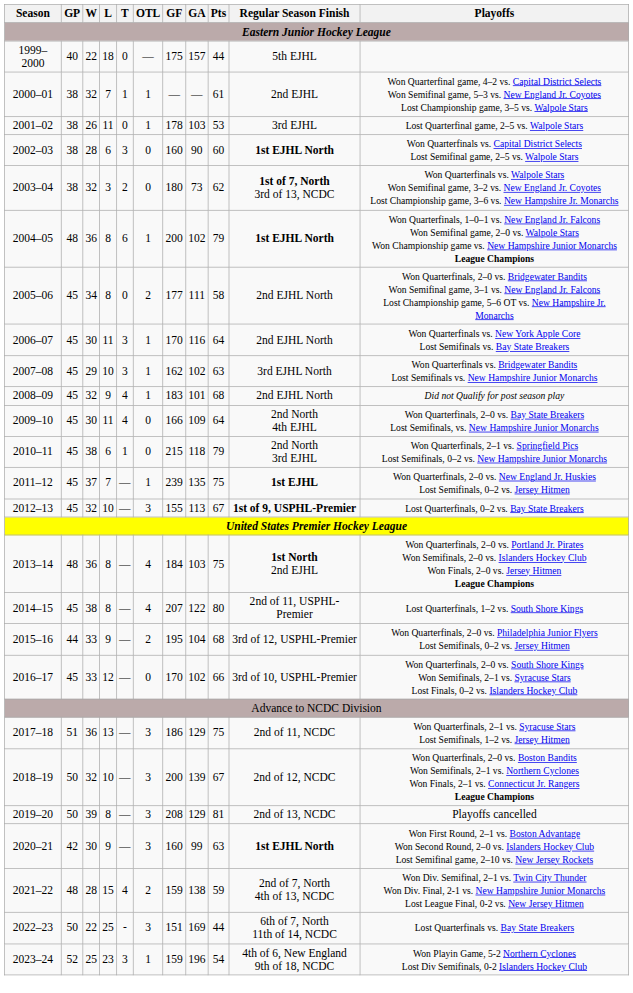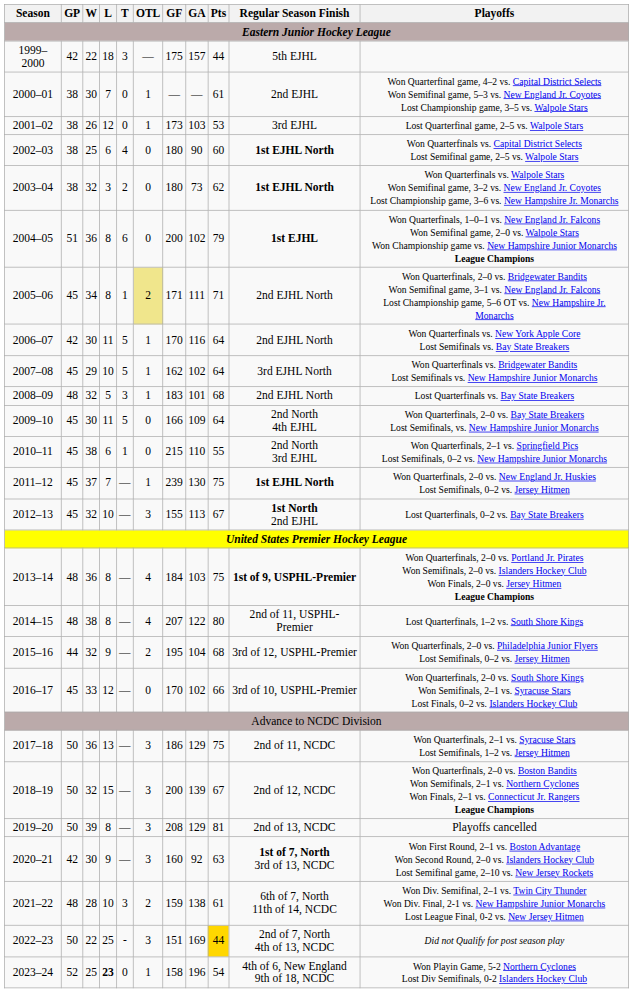1999–2000 | GP: 40 -> 42
1999–2000 | T: 0 -> 3
2000–01 | W: 32 -> 30
2000–01 | T: 1 -> 0
2001–02 | L: 11 -> 12
2001–02 | GF: 178 -> 173
2002–03 | W: 28 -> 25
2002–03 | T: 3 -> 4
2002–03 | GF: 160 -> 180
2003–04 | Regular Season Finish: 1st of 7, North 3rd of 13, NCDC -> 1st EJHL North
2004–05 | GP: 48 -> 51
2004–05 | OTL: 1 -> 0
2004–05 | Regular Season Finish: 1st EJHL North -> 1st EJHL
2005–06 | T: 0 -> 1
2005–06 | OTL: no background -> khaki background
2005–06 | GF: 177 -> 171
2005–06 | Pts: 58 -> 71
2006–07 | GP: 45 -> 42
2006–07 | T: 3 -> 5
2007–08 | T: 3 -> 5
2007–08 | Pts: 63 -> 64
2008–09 | GP: 45 -> 48
2008–09 | L: 9 -> 5
2008–09 | T: 4 -> 3
2008–09 | Playoffs: Did not Qualify for post season play -> Lost Quarterfinals vs. Bay State Breakers
2009–10 | T: 4 -> 5
2010–11 | GA: 118 -> 110
2010–11 | Pts: 79 -> 55
2011–12 | GA: 135 -> 130
2011–12 | Regular Season Finish: 1st EJHL -> 1st EJHL North
2012–13 | Regular Season Finish: 1st of 9, USPHL-Premier -> 1st North 2nd EJHL
2013–14 | Regular Season Finish: 1st North 2nd EJHL -> 1st of 9, USPHL-Premier
2014–15 | GP: 45 -> 48
2015–16 | W: 33 -> 32
2017–18 | GP: 51 -> 50
2018–19 | L: 10 -> 15
2020–21 | GA: 99 -> 92
2020–21 | Regular Season Finish: 1st EJHL North -> 1st of 7, North 3rd of 13, NCDC
2021–22 | L: 15 -> 10
2021–22 | T: 4 -> 3
2021–22 | Pts: 59 -> 61
2021–22 | Regular Season Finish: 2nd of 7, North 4th of 13, NCDC -> 6th of 7, North 11th of 14, NCDC
2022–23 | Pts: no background -> gold background
2022–23 | Regular Season Finish: 6th of 7, North 11th of 14, NCDC -> 2nd of 7, North 4th of 13, NCDC
2022–23 | Playoffs: Lost Quarterfinals vs. Bay State Breakers -> Did not Qualify for post season play
2023–24 | L: normal -> bold
2023–24 | T: 3 -> 0
2023–24 | GF: 159 -> 158
